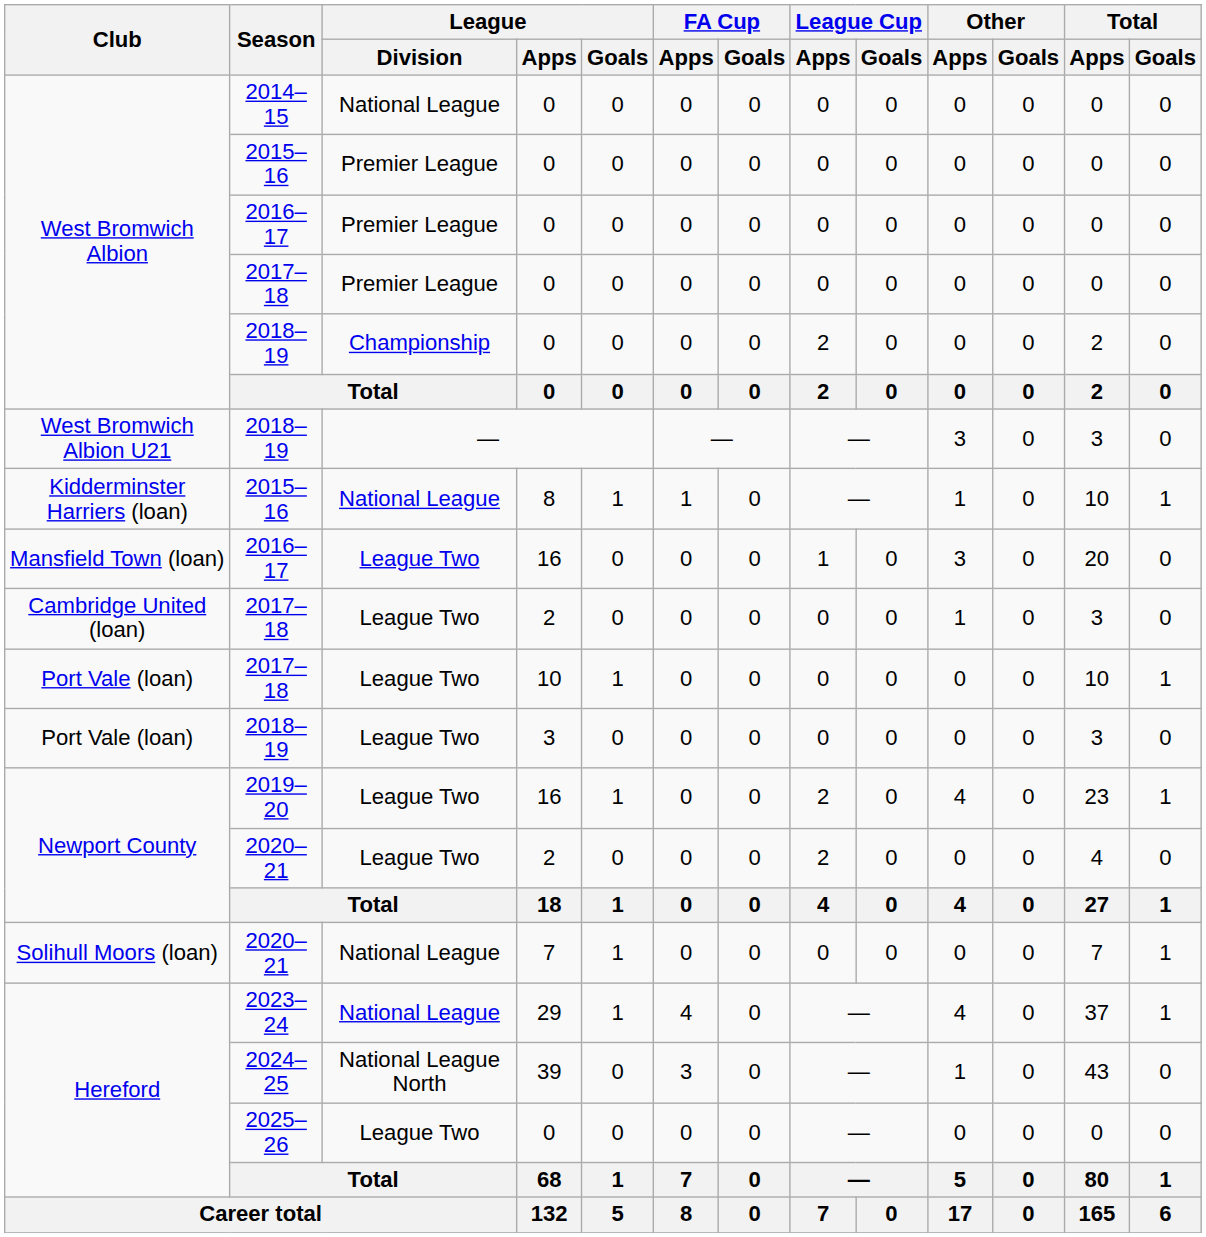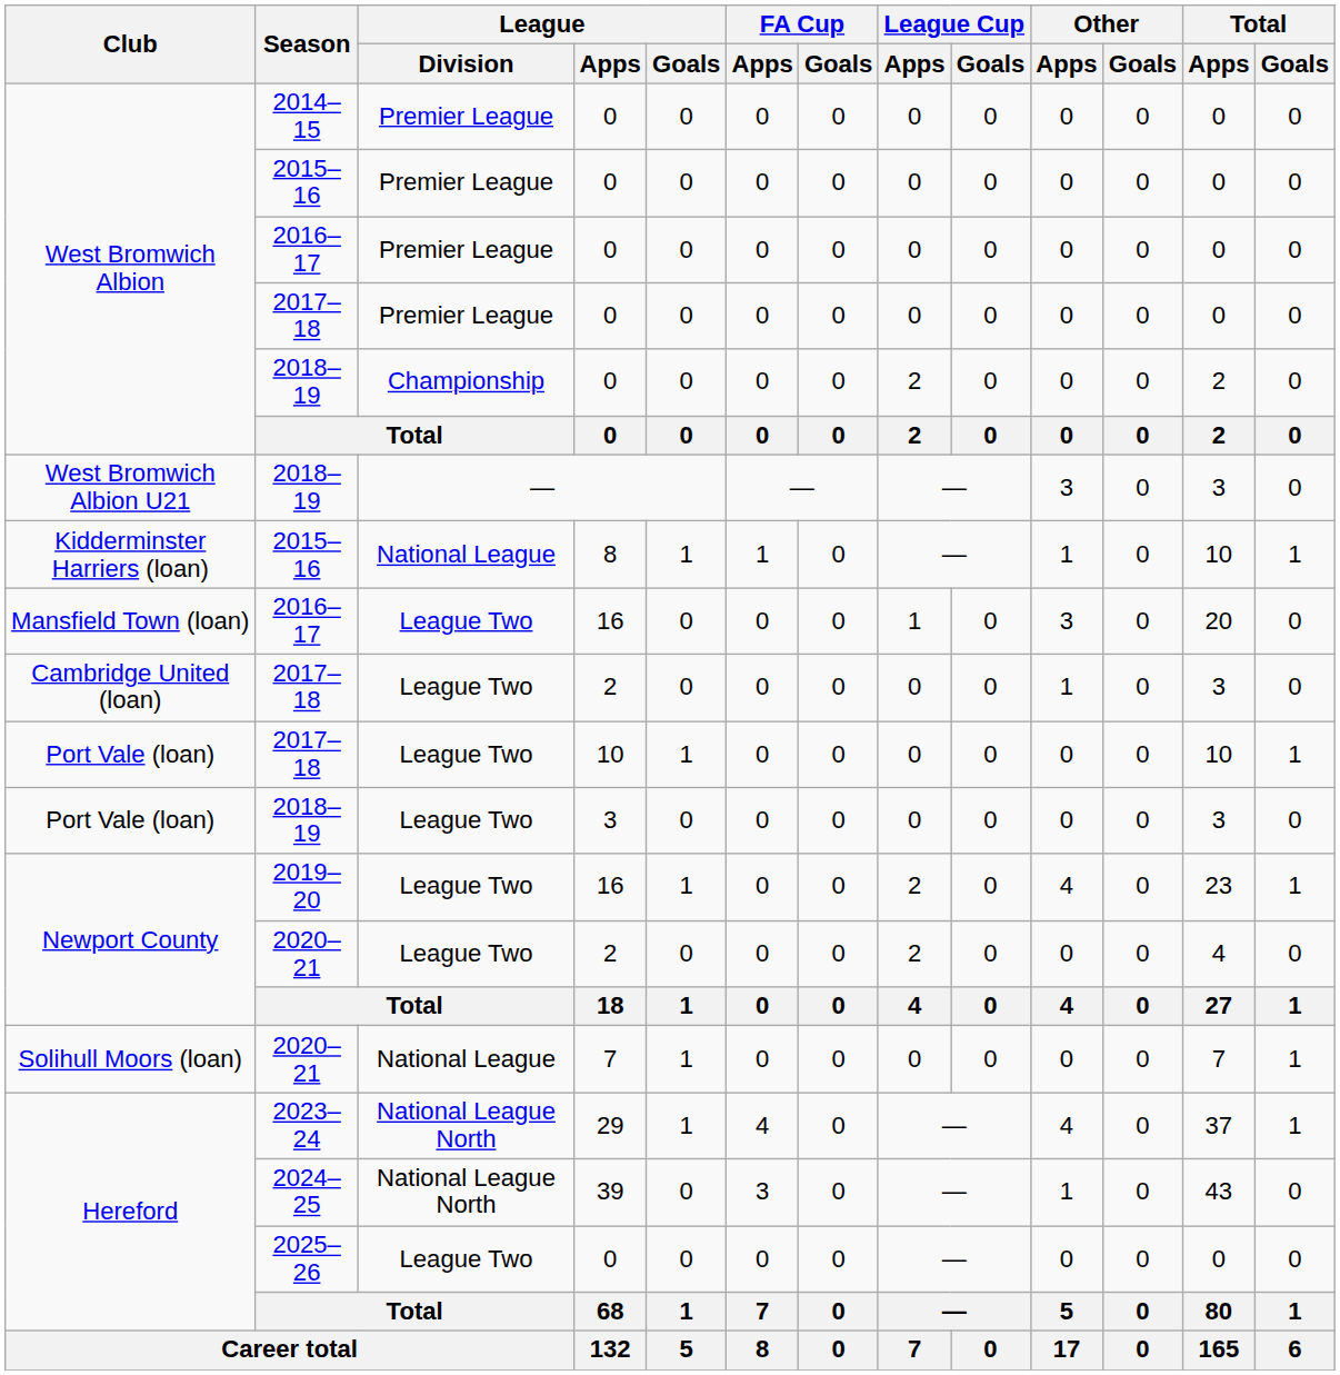2014–15 | League / Division: National League -> Premier League
2023–24 | League / Division: National League -> National League North
